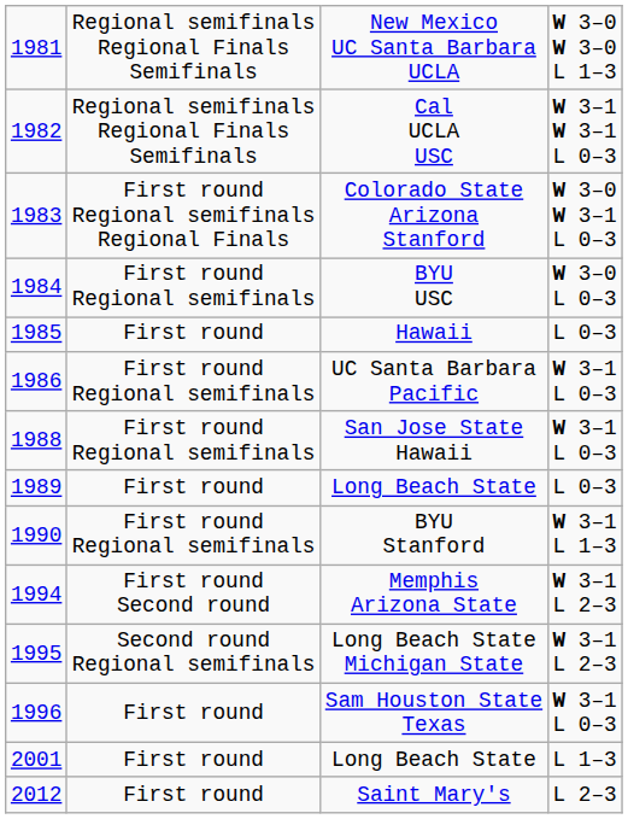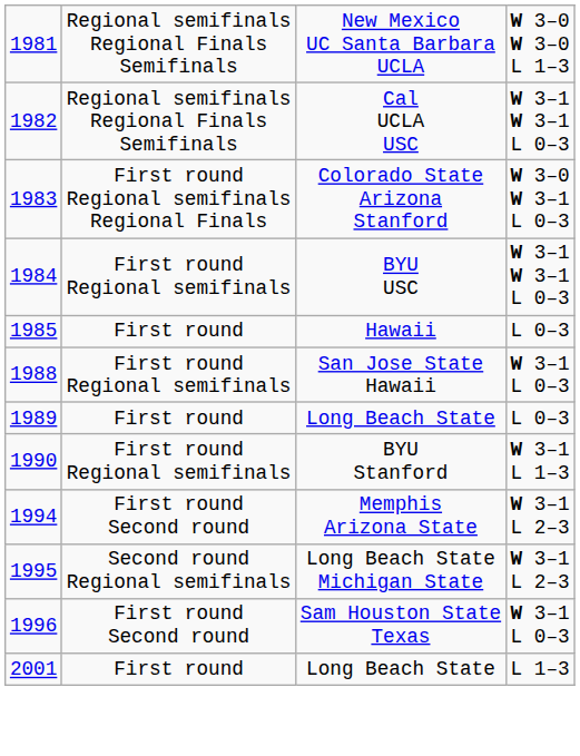BYU USC | column 4: W 3–0 L 0–3 -> W 3–1 W 3–1 L 0–3
- row: 1986 | First round Regional semifinals | UC Santa Barbara Pacific | W 3–1 L 0–3
Sam Houston State Texas | column 2: First round -> First round Second round
- row: 2012 | First round | Saint Mary's | L 2–3
